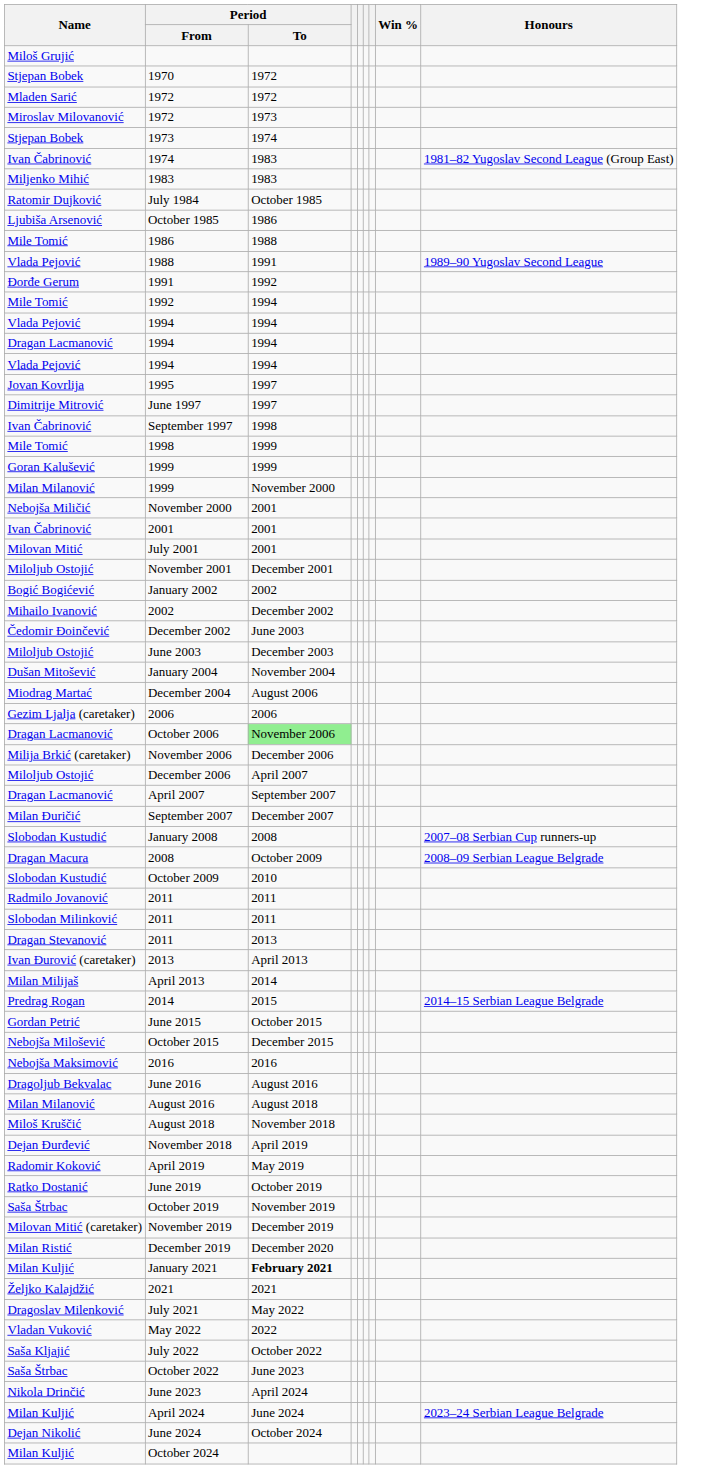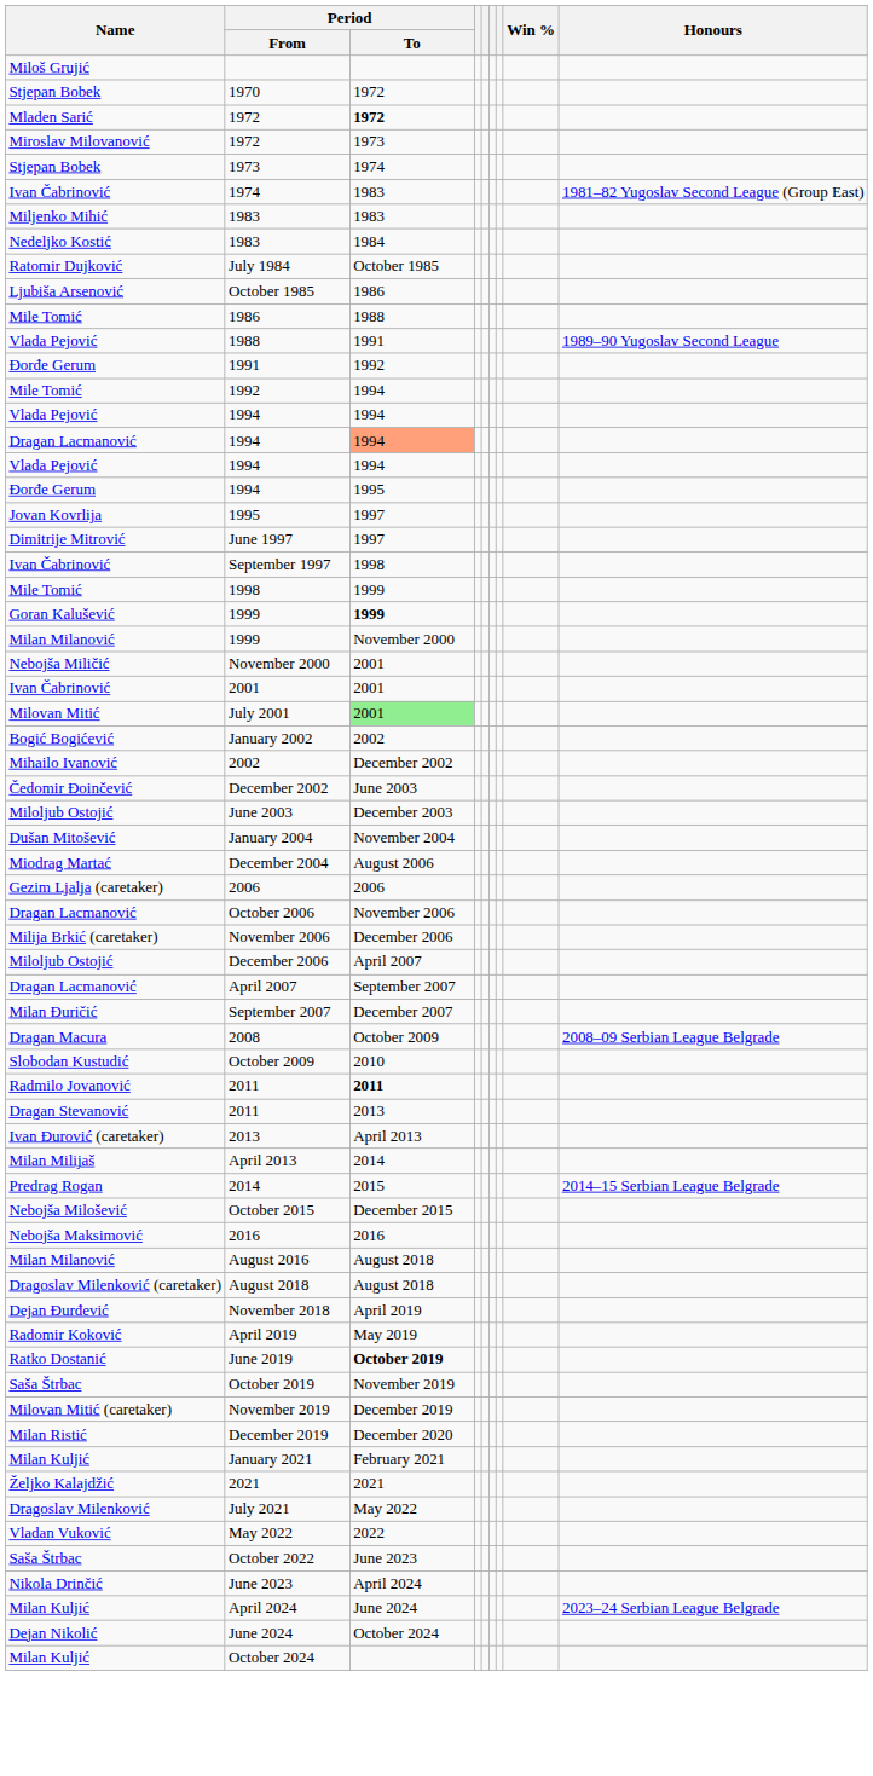Mladen Sarić / 1972 | Period / To: normal -> bold
+ row: Nedeljko Kostić | 1983 | 1984
Dragan Lacmanović / 1994 | Period / To: no background -> lightsalmon background
+ row: Đorđe Gerum | 1994 | 1995
Goran Kalušević / 1999 | Period / To: normal -> bold
July 2001 | Period / To: no background -> lightgreen background
- row: Miloljub Ostojić | November 2001 | December 2001
October 2006 | Period / To: lightgreen background -> no background
- row: Slobodan Kustudić | January 2008 | 2008 | 2007–08 Serbian Cup runners-up
Radmilo Jovanović / 2011 | Period / To: normal -> bold
- row: Slobodan Milinković | 2011 | 2011
- row: Gordan Petrić | June 2015 | October 2015
- row: Dragoljub Bekvalac | June 2016 | August 2016
+ row: Dragoslav Milenković (caretaker) | August 2018 | August 2018
- row: Miloš Kruščić | August 2018 | November 2018
June 2019 | Period / To: normal -> bold
January 2021 | Period / To: bold -> normal
- row: Saša Kljajić | July 2022 | October 2022
